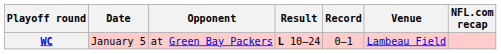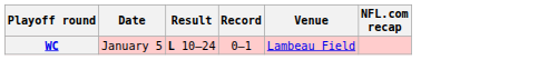- column: Opponent | at Green Bay Packers
